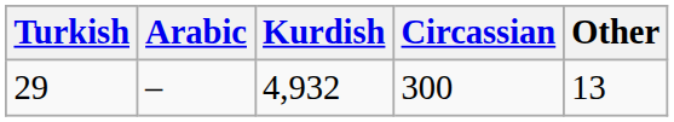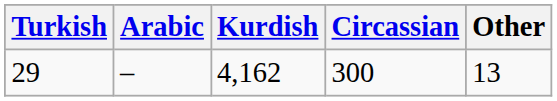29 | Kurdish: 4,932 -> 4,162
